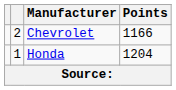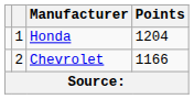rows swapped: Honda <-> Chevrolet
